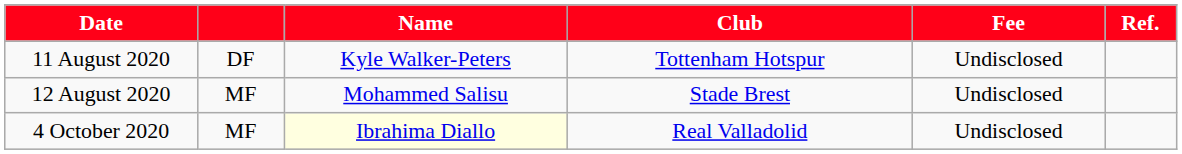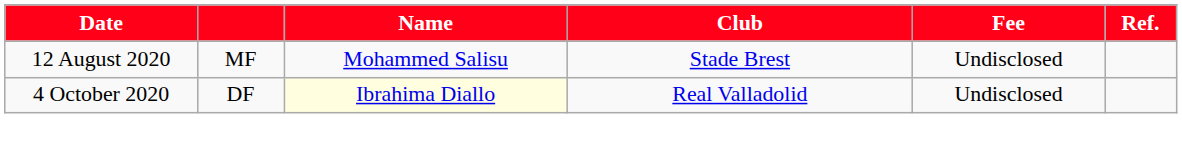- row: 11 August 2020 | DF | Kyle Walker-Peters | Tottenham Hotspur | Undisclosed
4 October 2020 | column 2: MF -> DF
